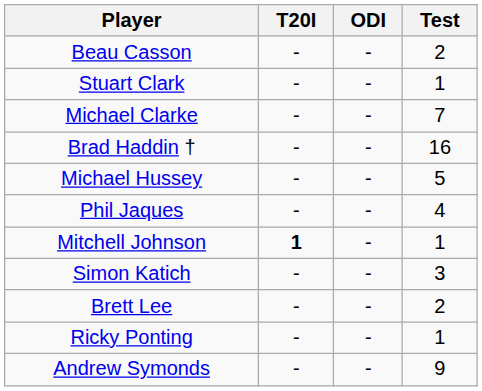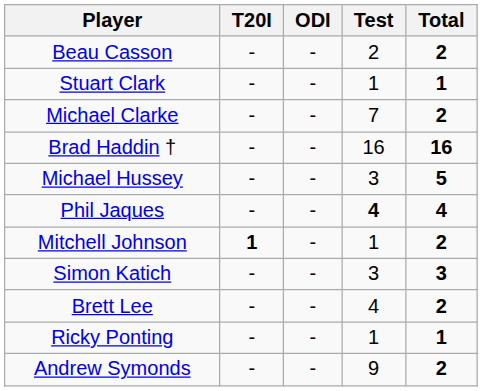+ column: Total | 2 | 1 | 2 | 16 | 5 | 4 | 2 | 3 | 2 | 1 | 2
Michael Hussey | Test: 5 -> 3
Phil Jaques | Test: normal -> bold
Brett Lee | Test: 2 -> 4
